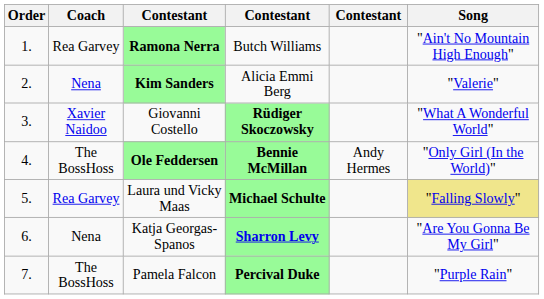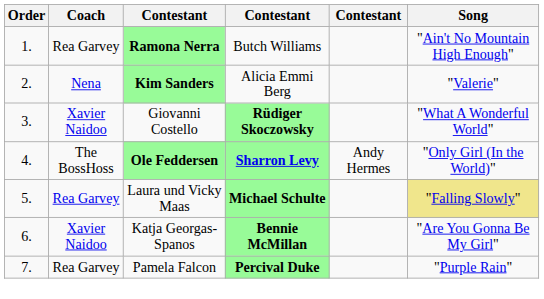Ole Feddersen | column 4: Bennie McMillan -> Sharron Levy
Katja Georgas-Spanos | Coach: Nena -> Xavier Naidoo
Katja Georgas-Spanos | column 4: Sharron Levy -> Bennie McMillan
Pamela Falcon | Coach: The BossHoss -> Rea Garvey
